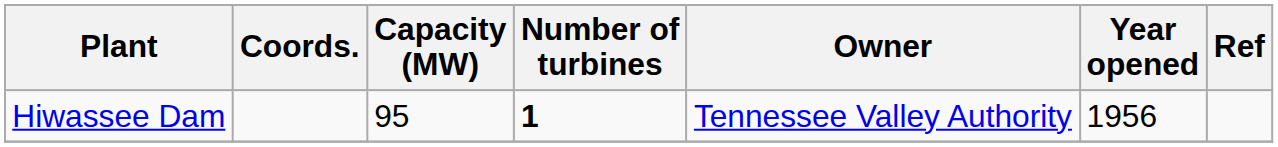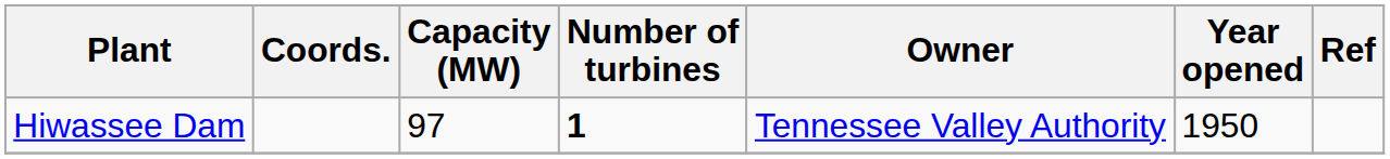Hiwassee Dam | Capacity (MW): 95 -> 97
Hiwassee Dam | Year opened: 1956 -> 1950
